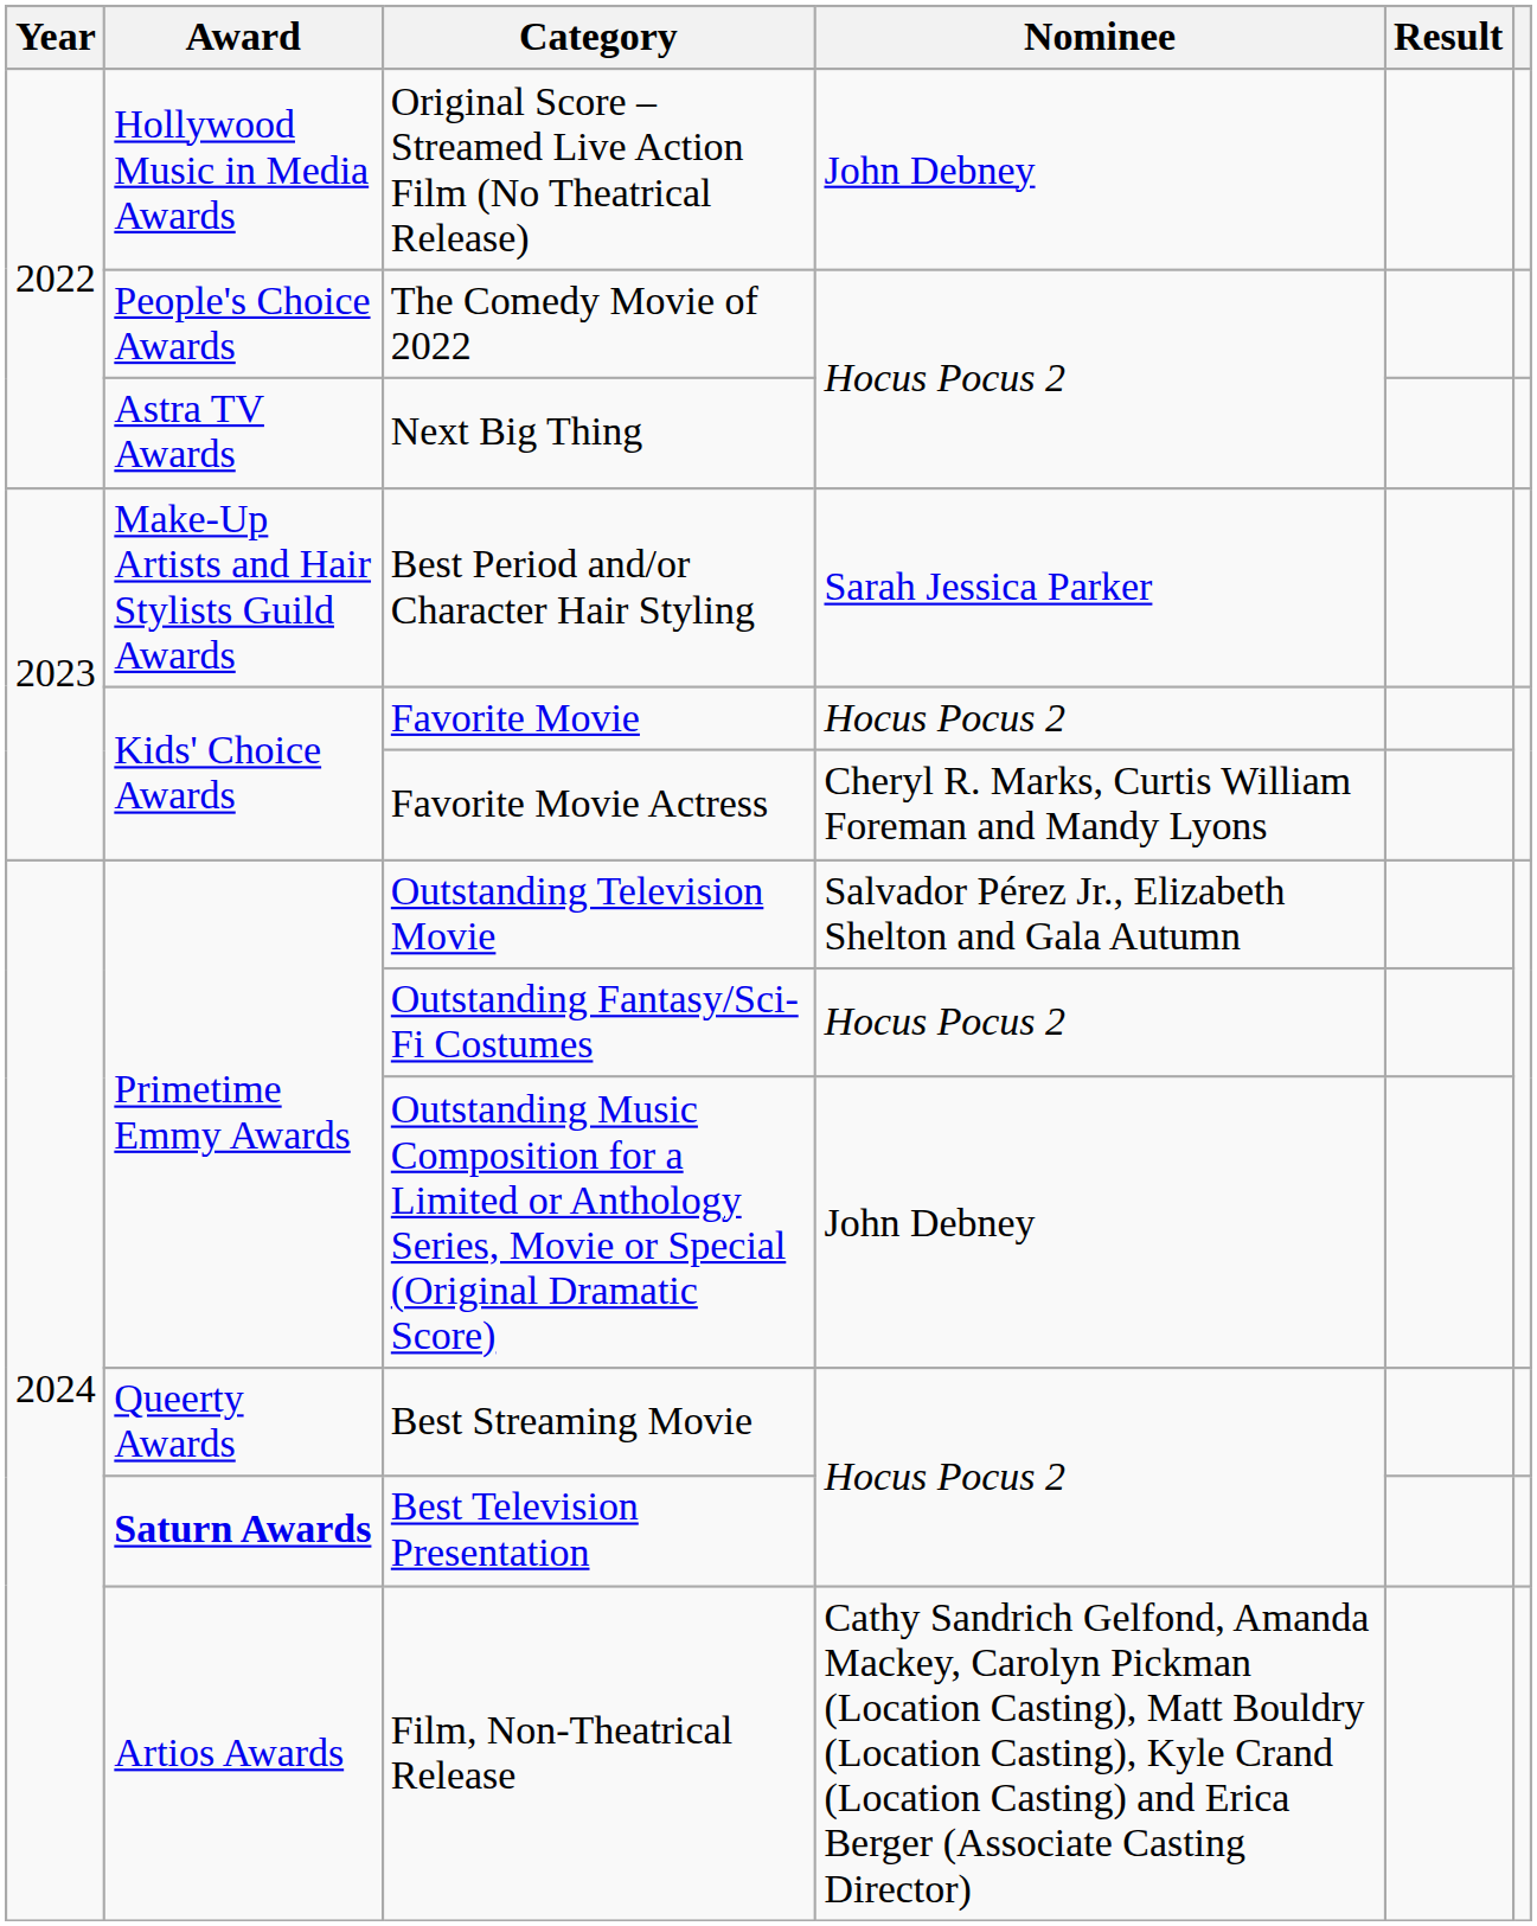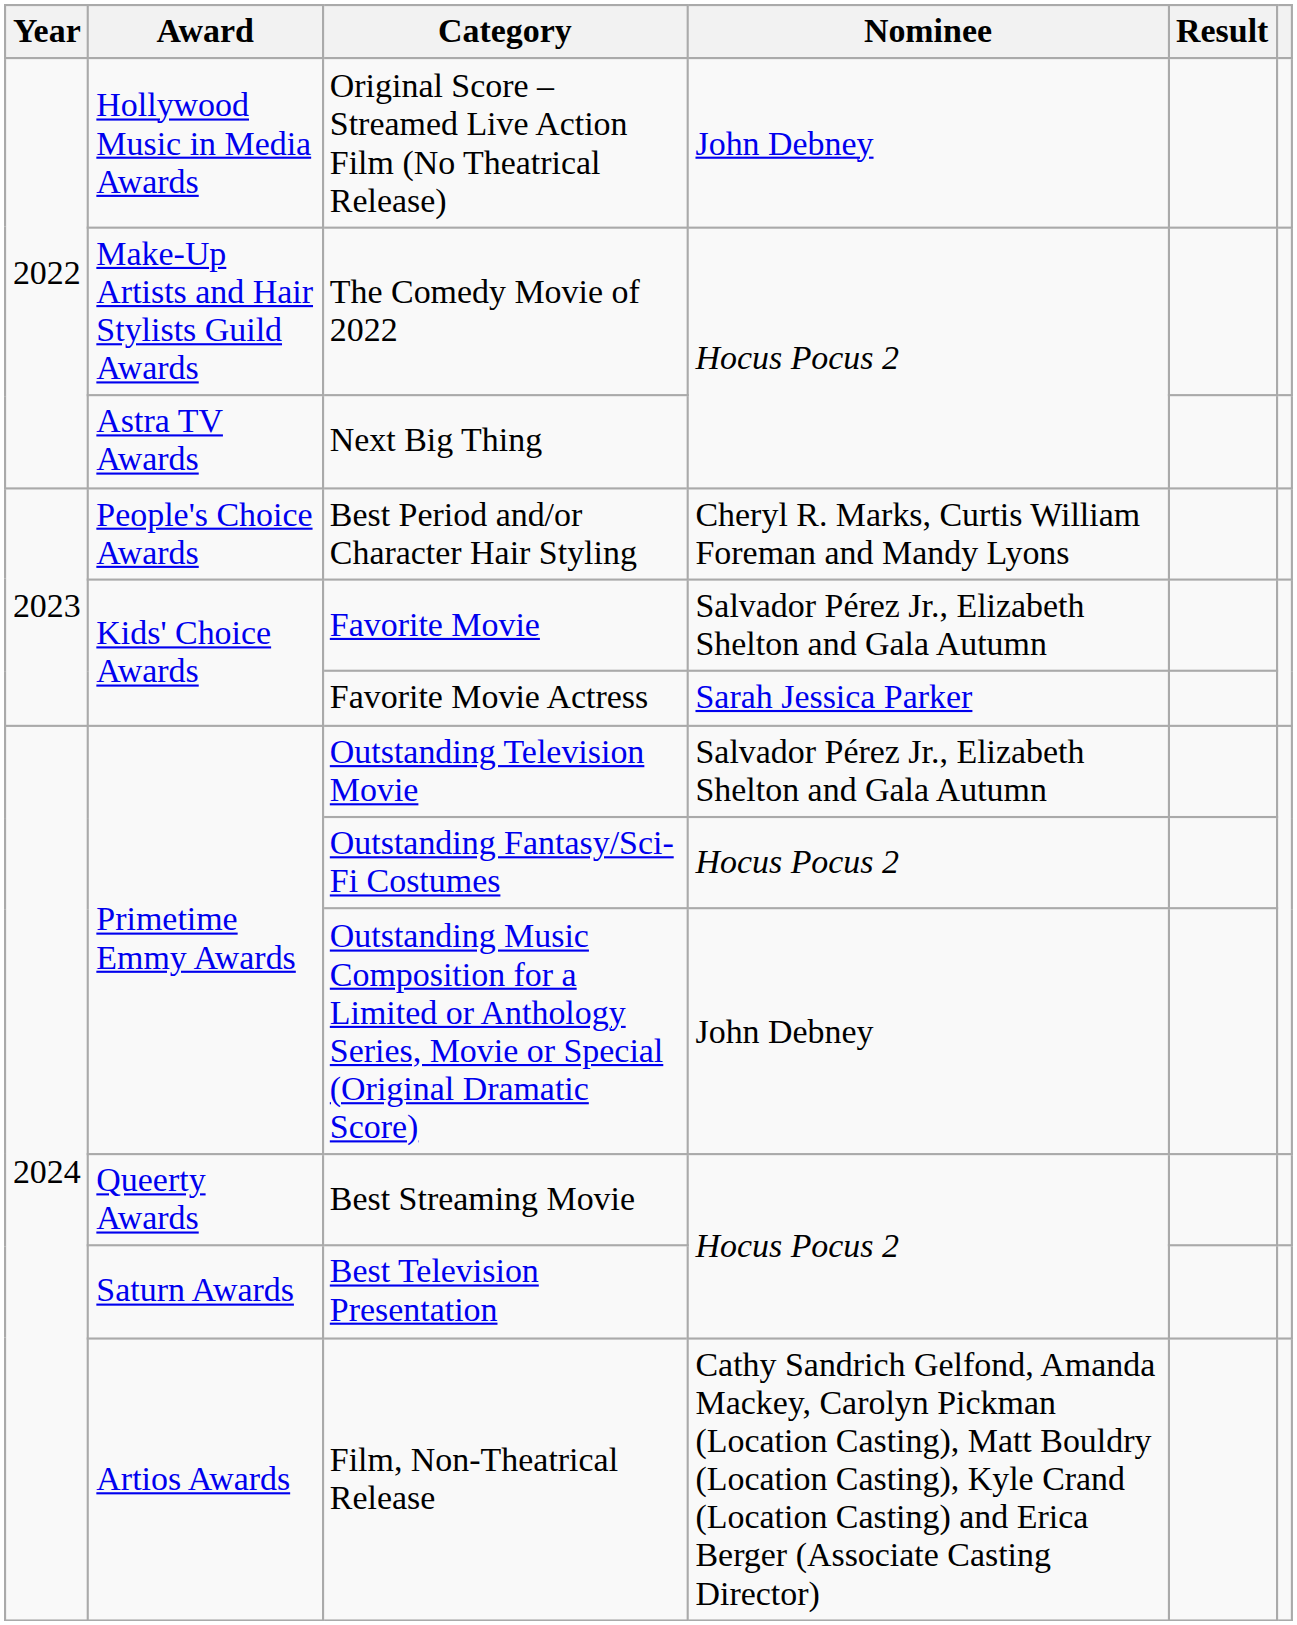The Comedy Movie of 2022 | Award: People's Choice Awards -> Make-Up Artists and Hair Stylists Guild Awards
Best Period and/or Character Hair Styling | Award: Make-Up Artists and Hair Stylists Guild Awards -> People's Choice Awards
Best Period and/or Character Hair Styling | Nominee: Sarah Jessica Parker -> Cheryl R. Marks, Curtis William Foreman and Mandy Lyons
Favorite Movie | Nominee: Hocus Pocus 2 -> Salvador Pérez Jr., Elizabeth Shelton and Gala Autumn
Favorite Movie Actress | Nominee: Cheryl R. Marks, Curtis William Foreman and Mandy Lyons -> Sarah Jessica Parker
Best Television Presentation | Award: bold -> normal
